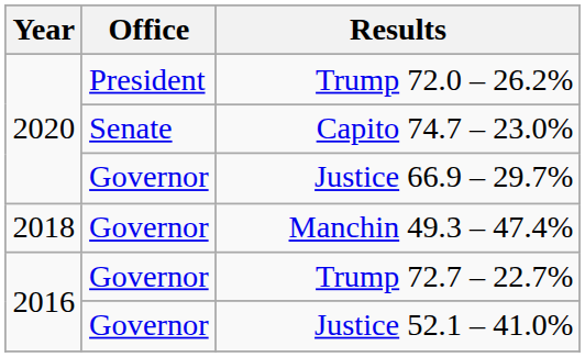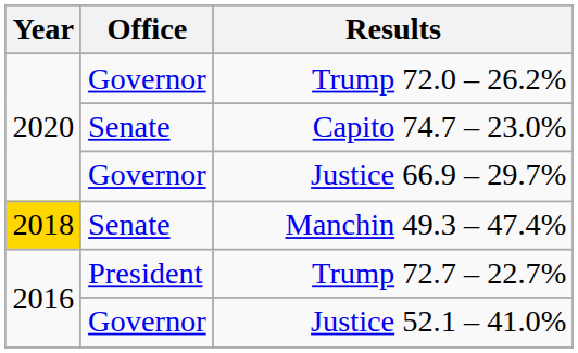Trump 72.0 – 26.2% | Office: President -> Governor
Manchin 49.3 – 47.4% | Year: no background -> gold background
Manchin 49.3 – 47.4% | Office: Governor -> Senate
Trump 72.7 – 22.7% | Office: Governor -> President
